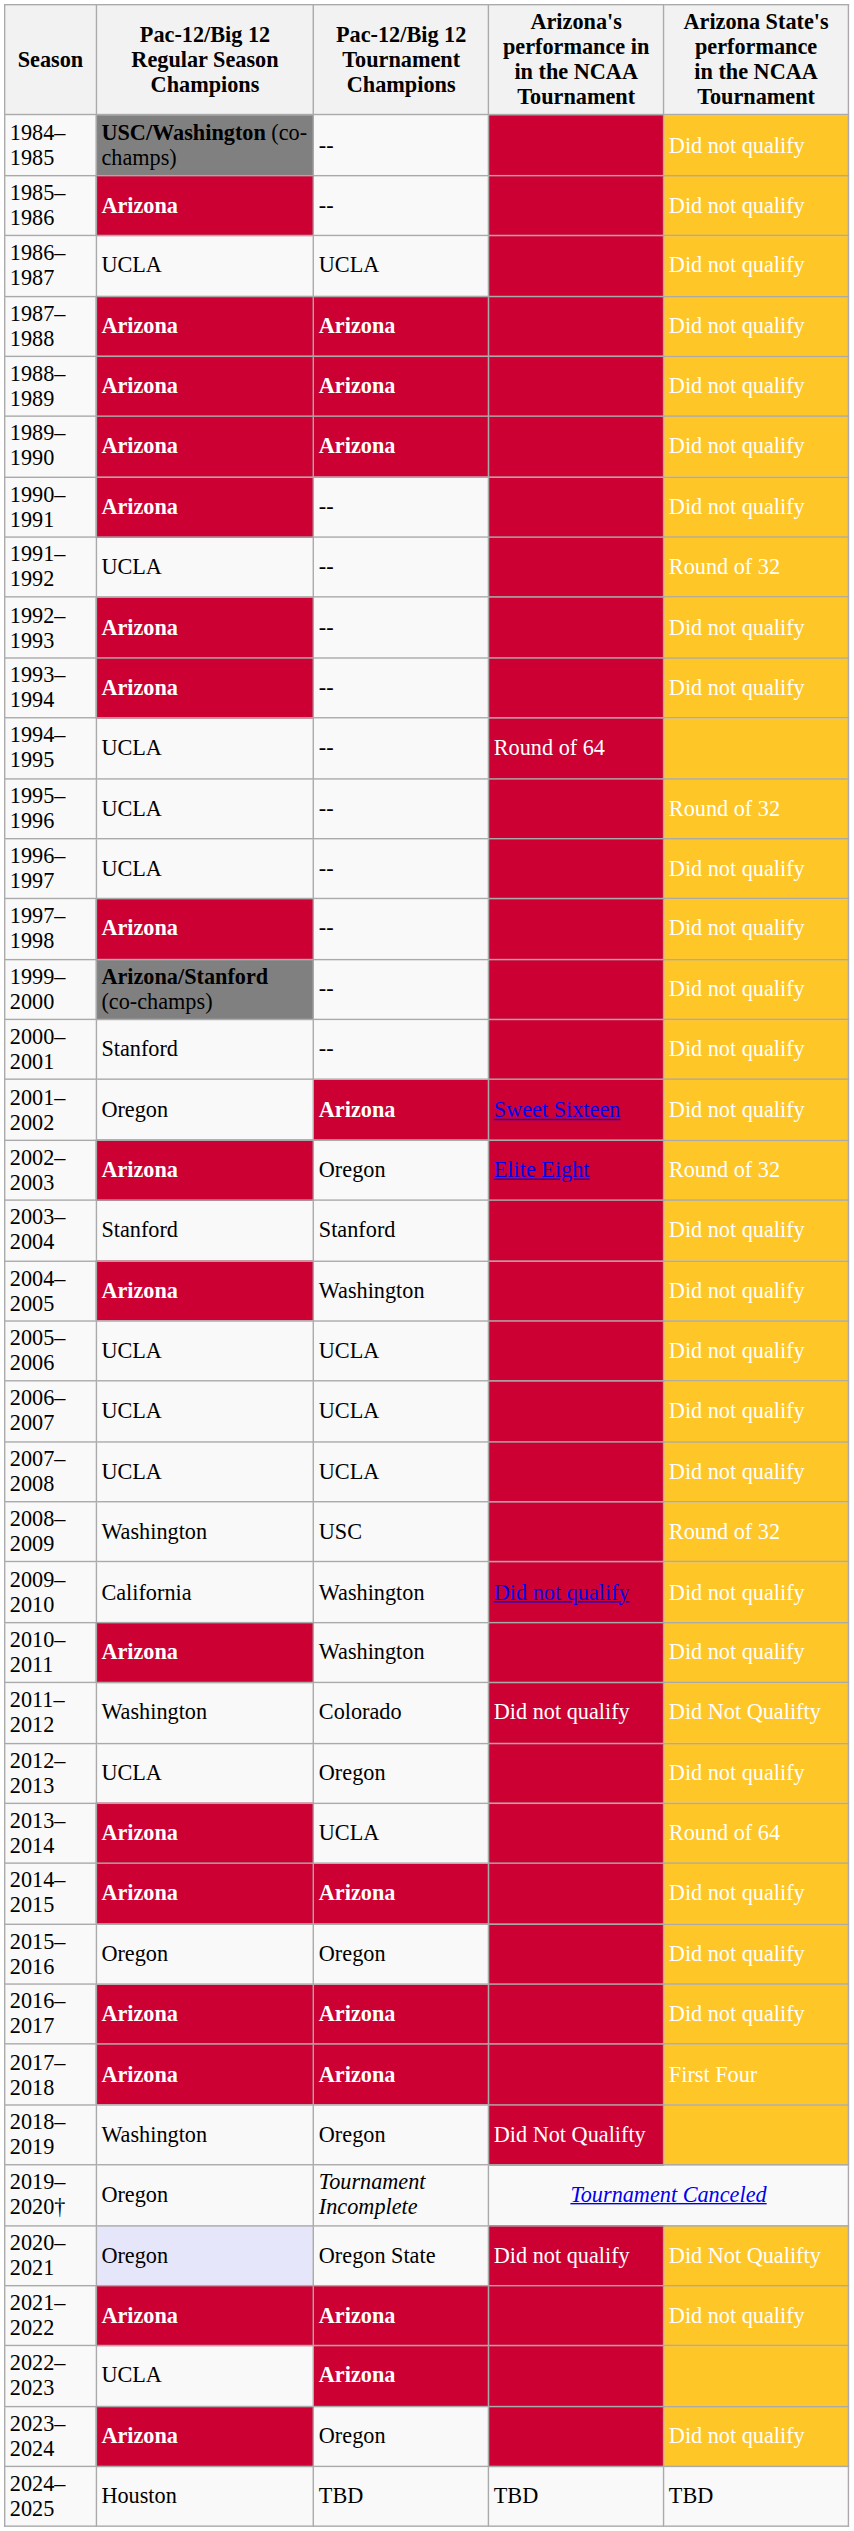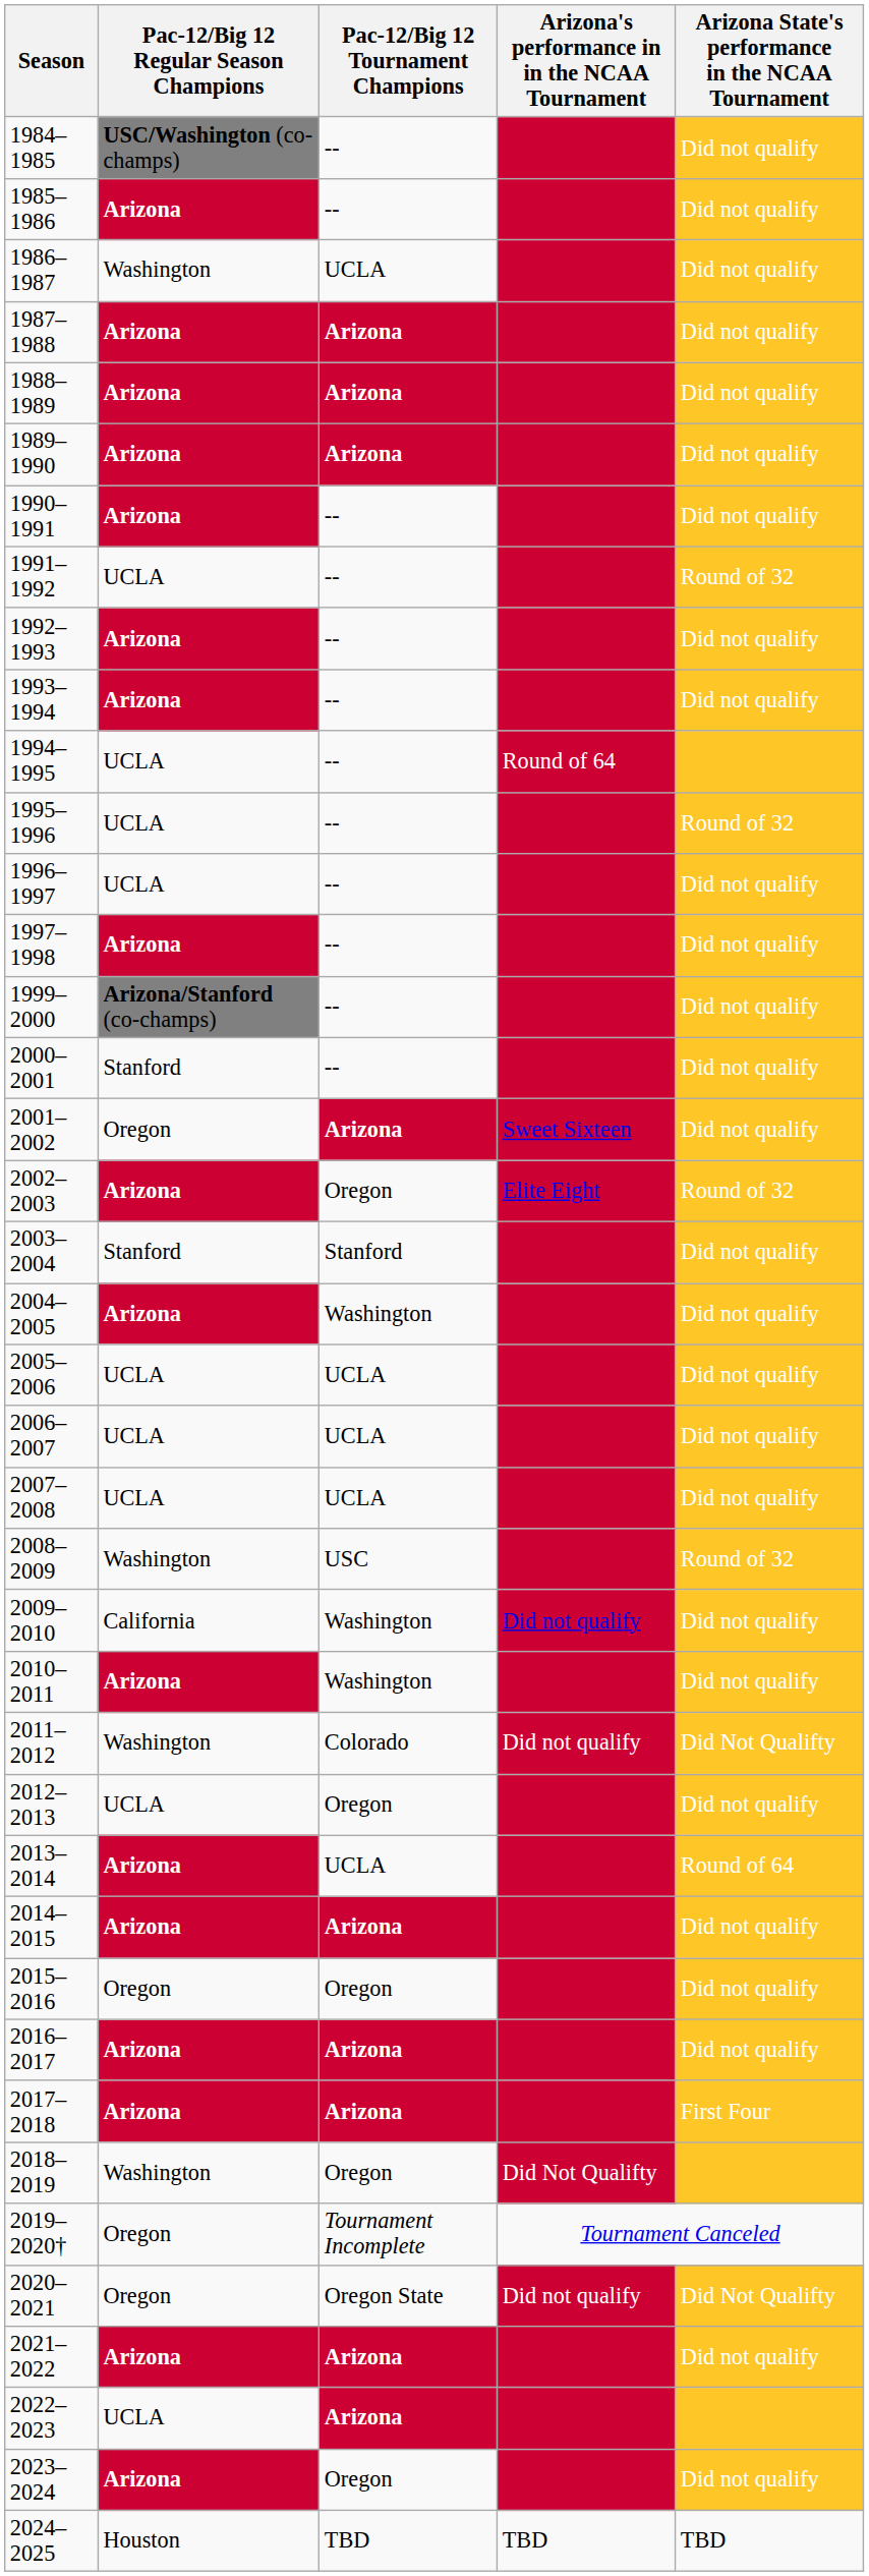1986–1987 | Pac-12/Big 12 Regular Season Champions: UCLA -> Washington
2020–2021 | Pac-12/Big 12 Regular Season Champions: lavender background -> no background
